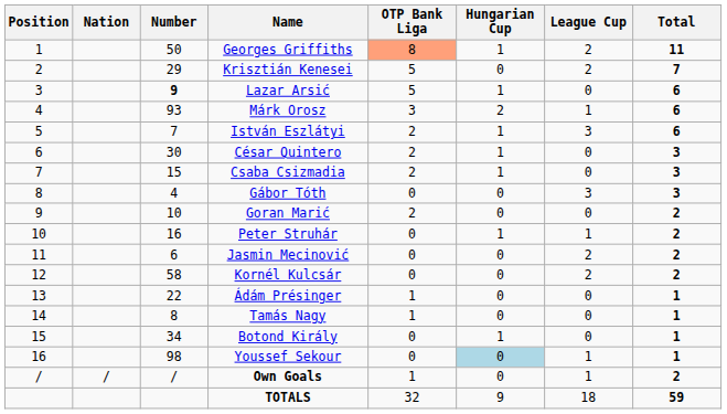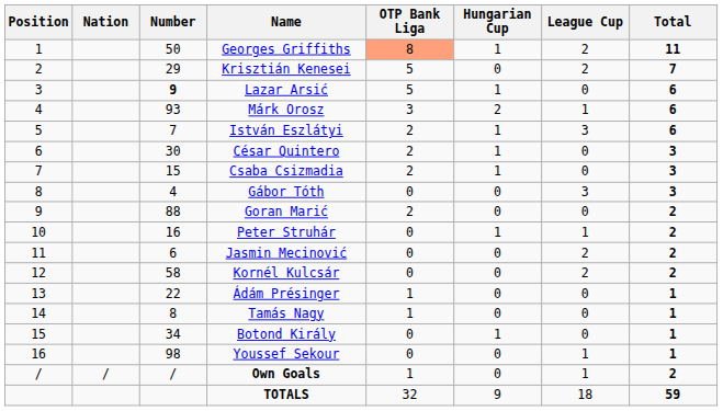Goran Marić | Number: 10 -> 88
Youssef Sekour | Hungarian Cup: lightblue background -> no background
